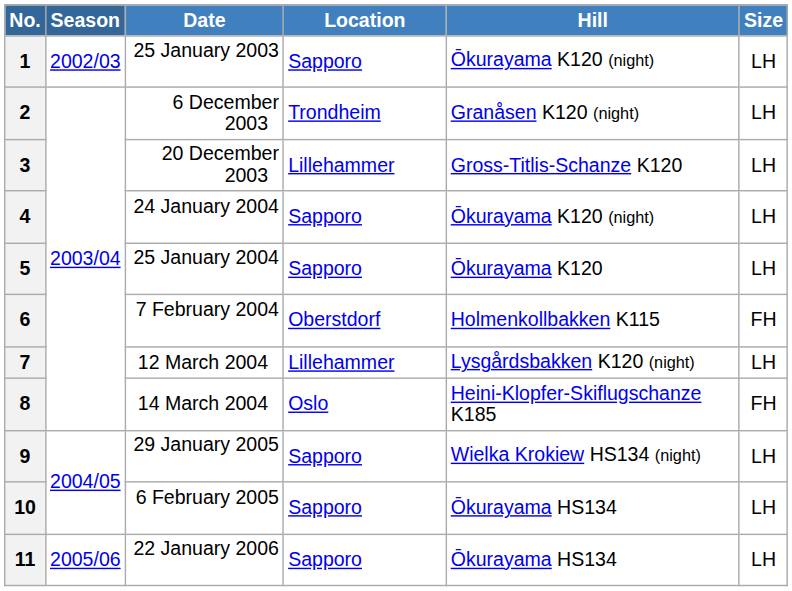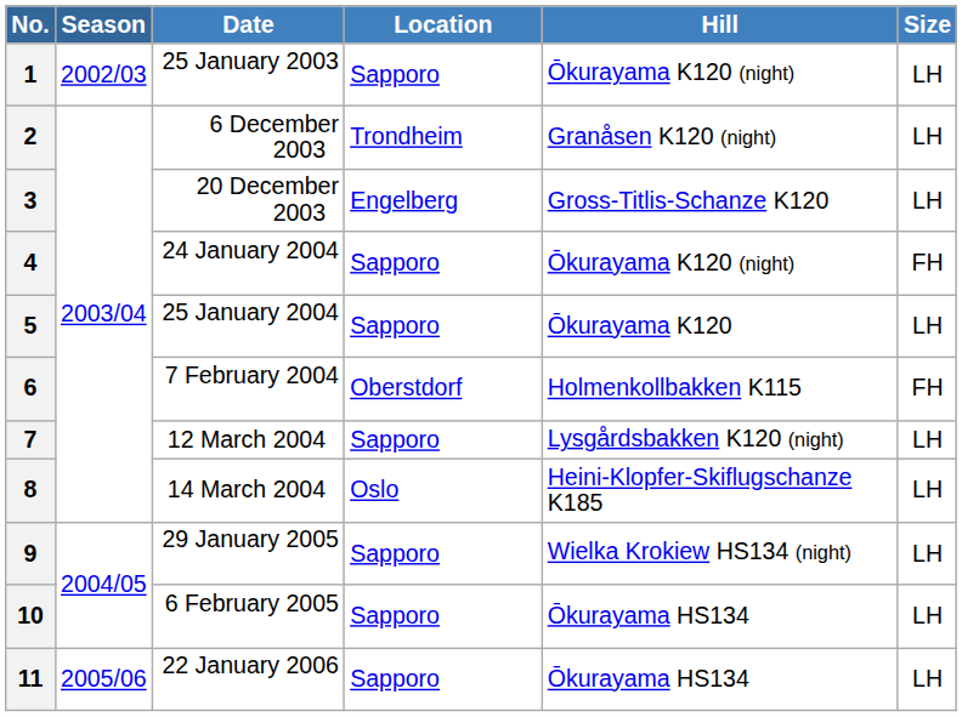3 | Location: Lillehammer -> Engelberg
4 | Size: LH -> FH
7 | Location: Lillehammer -> Sapporo
8 | Size: FH -> LH
